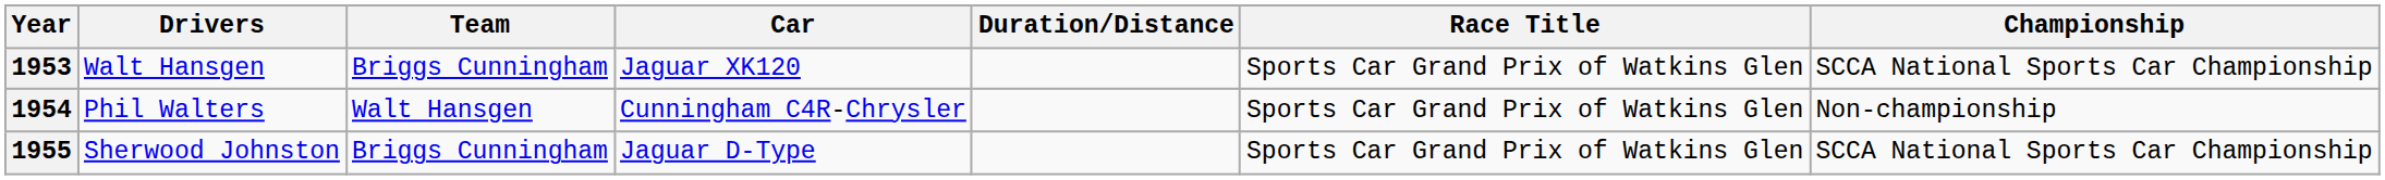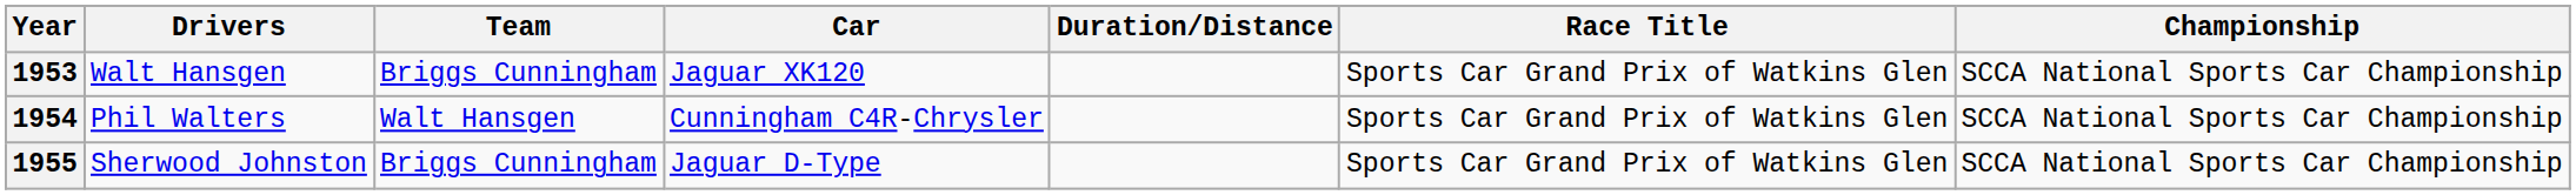1954 | Championship: Non-championship -> SCCA National Sports Car Championship
